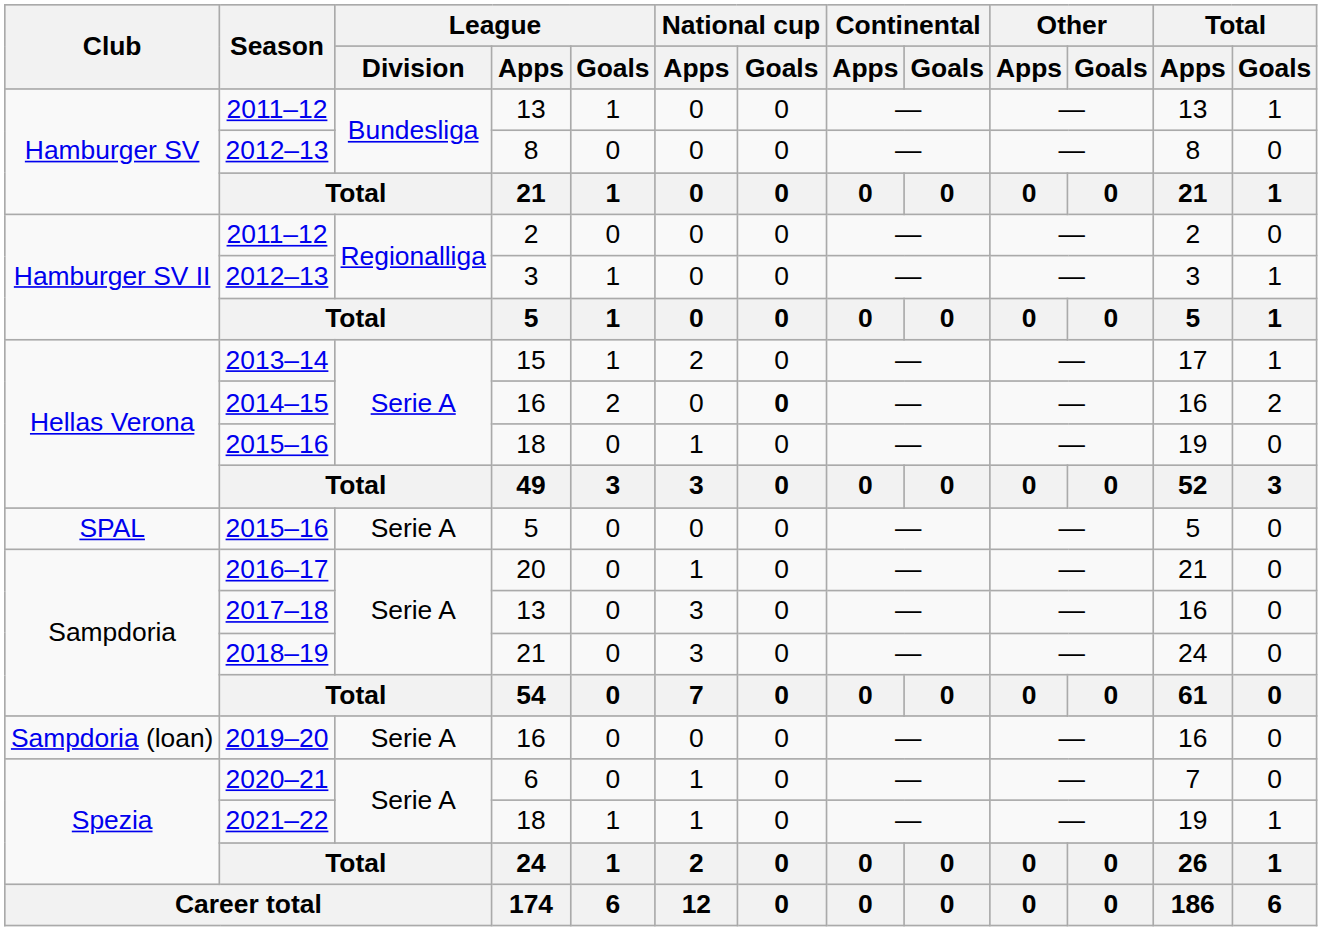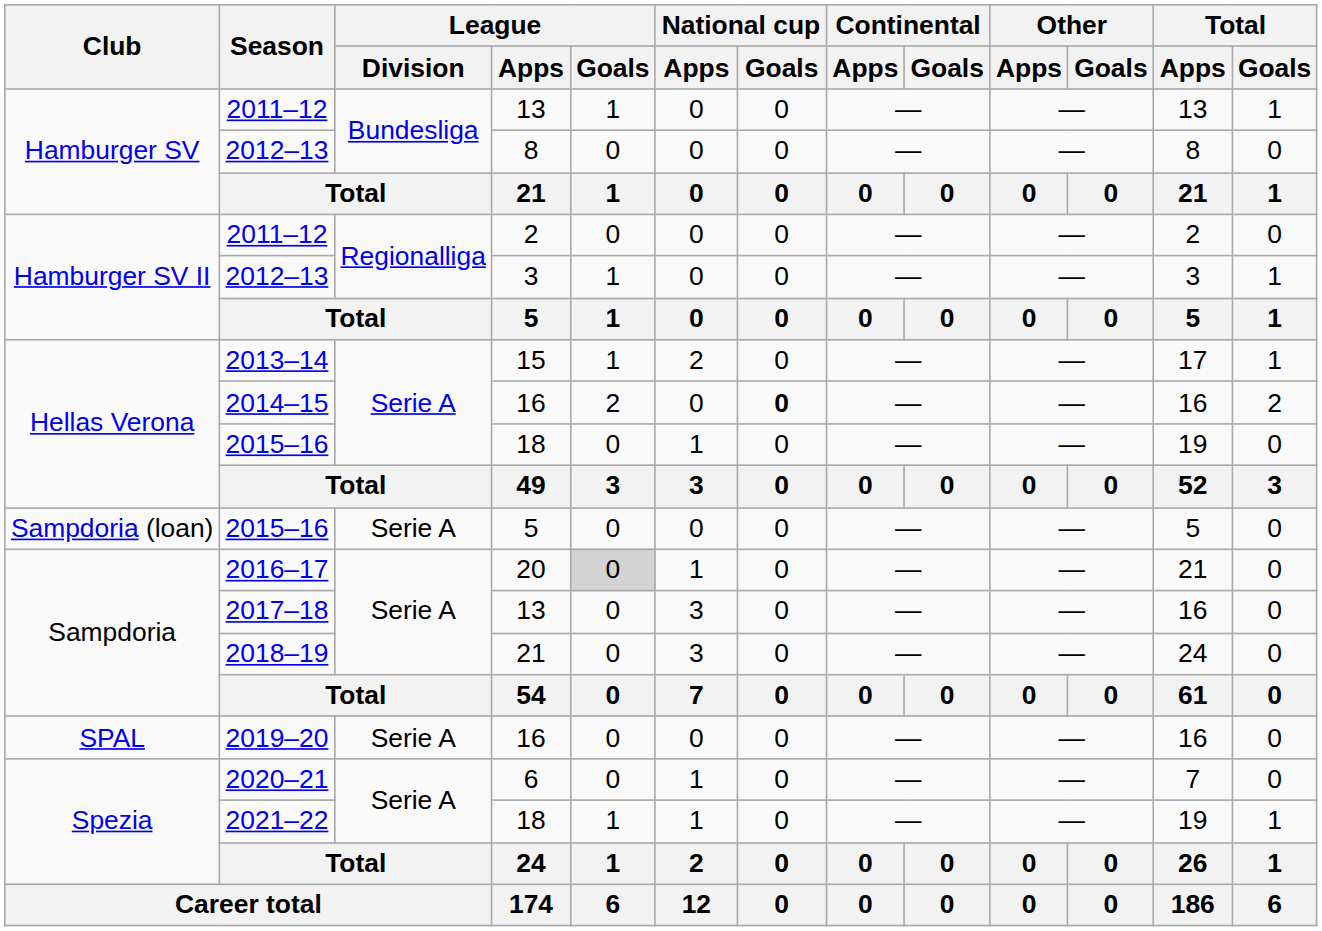2015–16 / 5 | Club: SPAL -> Sampdoria (loan)
2016–17 | League / Goals: no background -> lightgrey background
2019–20 | Club: Sampdoria (loan) -> SPAL
